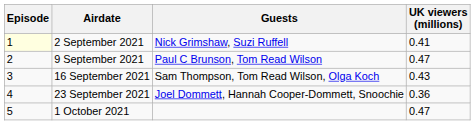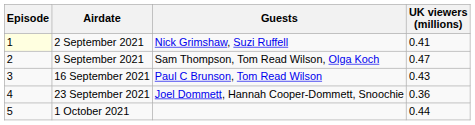9 September 2021 | Guests: Paul C Brunson, Tom Read Wilson -> Sam Thompson, Tom Read Wilson, Olga Koch
16 September 2021 | Guests: Sam Thompson, Tom Read Wilson, Olga Koch -> Paul C Brunson, Tom Read Wilson
1 October 2021 | UK viewers (millions): 0.47 -> 0.44
